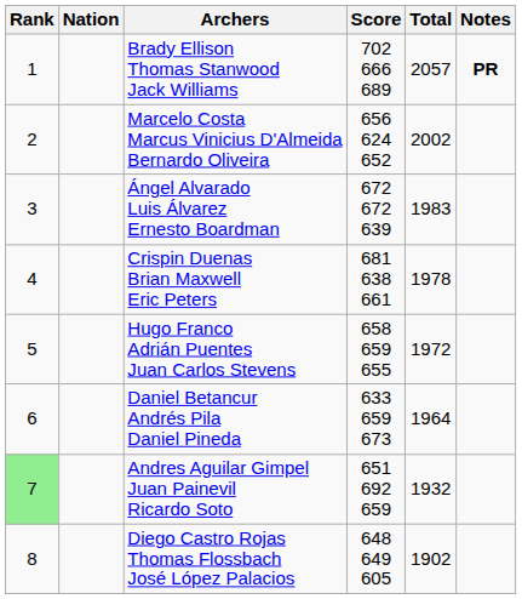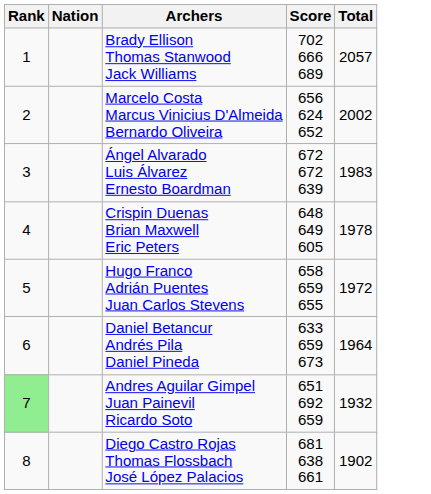- column: Notes | PR
Crispin Duenas Brian Maxwell Eric Peters | Score: 681 638 661 -> 648 649 605
Diego Castro Rojas Thomas Flossbach José López Palacios | Score: 648 649 605 -> 681 638 661
